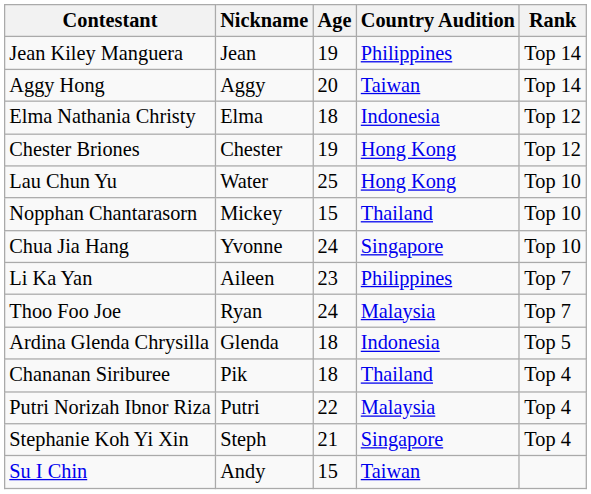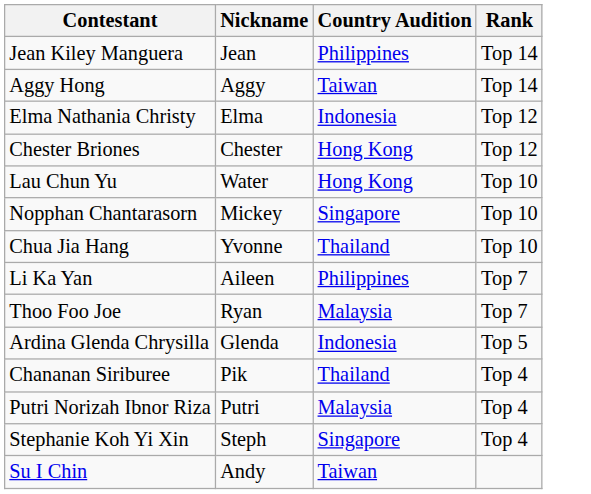- column: Age | 19 | 20 | 18 | 19 | 25 | 15 | 24 | 23 | 24 | 18 | 18 | 22 | 21 | 15
Nopphan Chantarasorn | Country Audition: Thailand -> Singapore
Chua Jia Hang | Country Audition: Singapore -> Thailand
